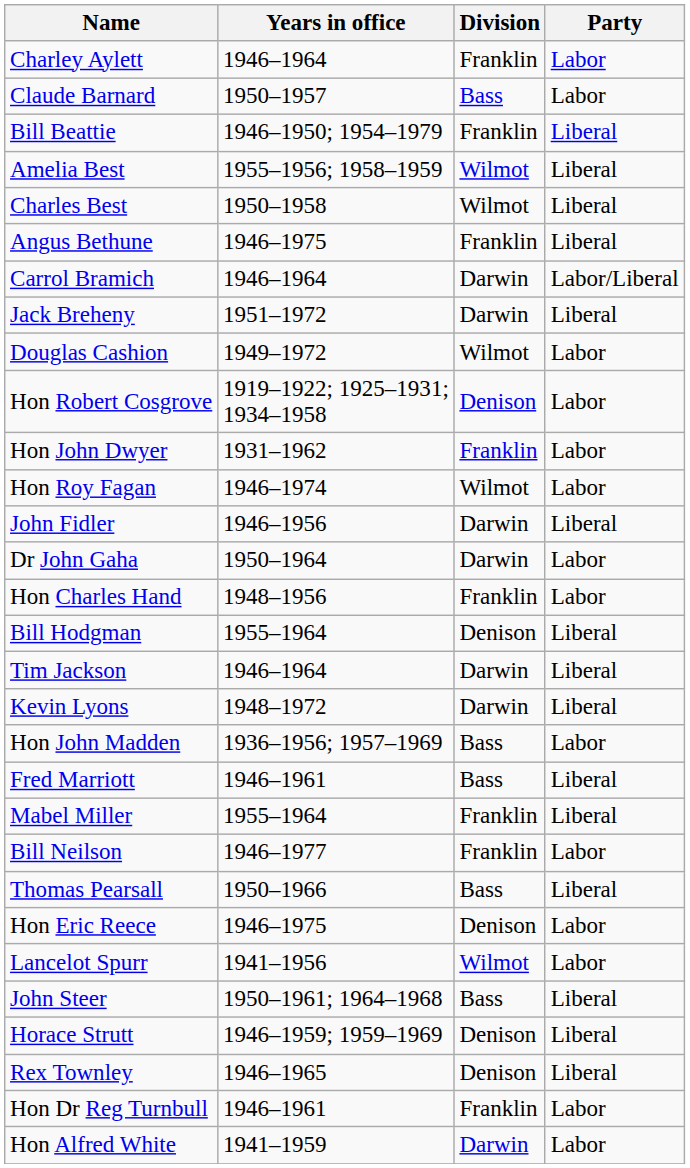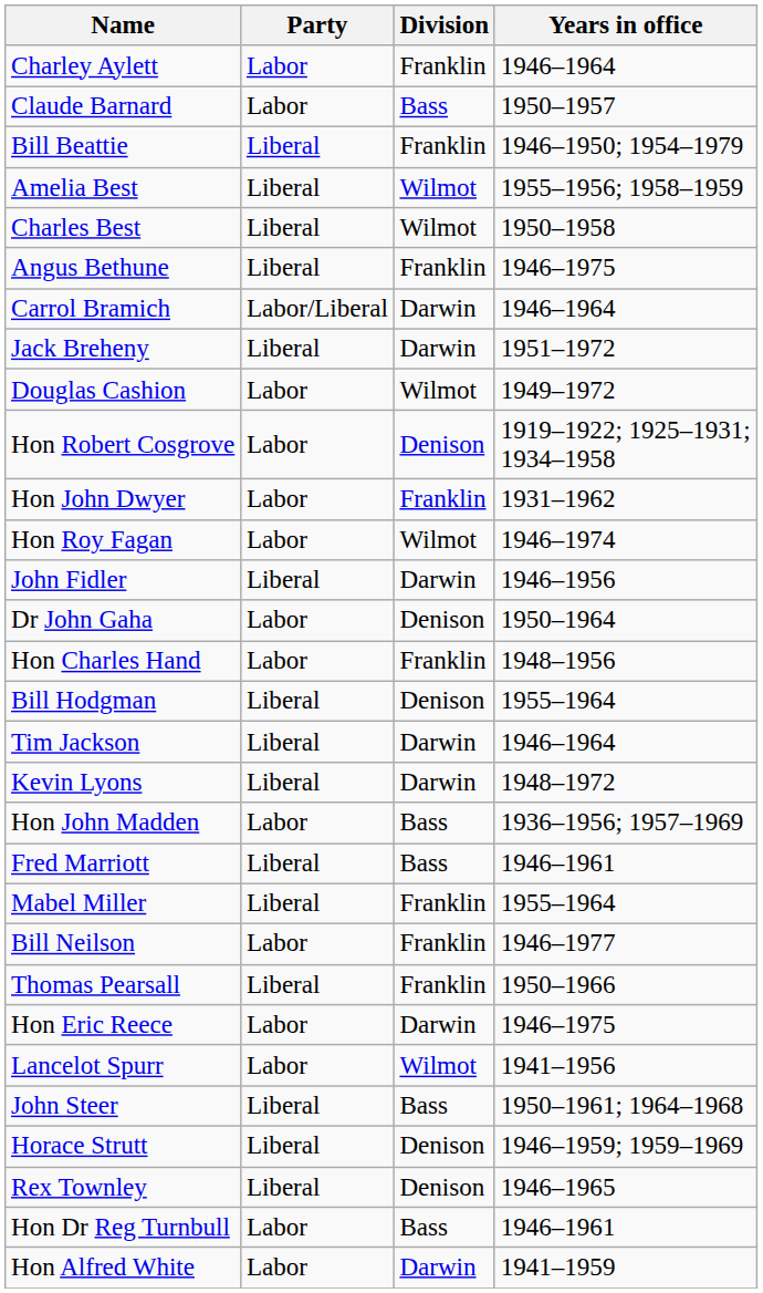columns swapped: Party <-> Years in office
Dr John Gaha | Division: Darwin -> Denison
Thomas Pearsall | Division: Bass -> Franklin
Hon Eric Reece | Division: Denison -> Darwin
Hon Dr Reg Turnbull | Division: Franklin -> Bass
